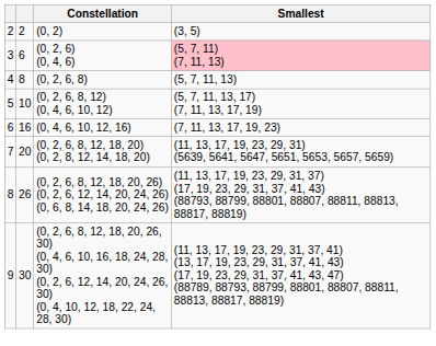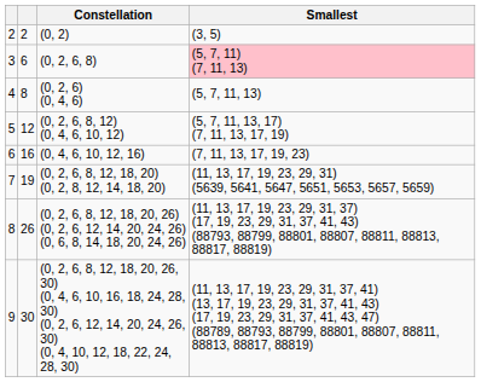3 | Constellation: (0, 2, 6) (0, 4, 6) -> (0, 2, 6, 8)
4 | Constellation: (0, 2, 6, 8) -> (0, 2, 6) (0, 4, 6)
5 | column 2: 10 -> 12
7 | column 2: 20 -> 19
